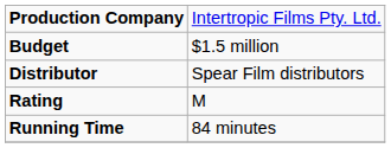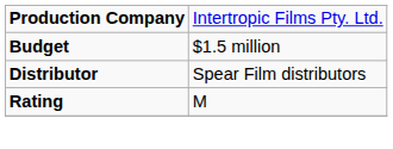- row: Running Time | 84 minutes
